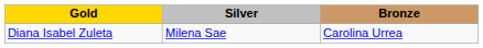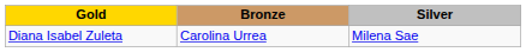columns swapped: Silver <-> Bronze
